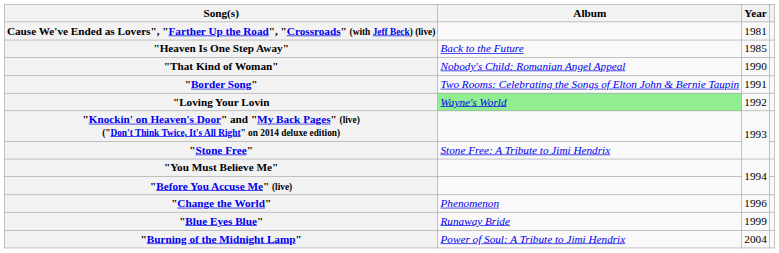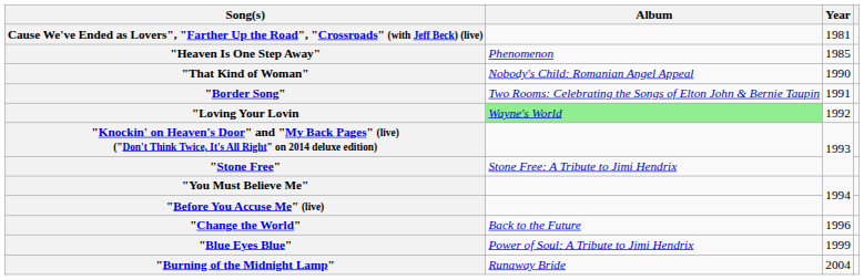"Heaven Is One Step Away" | Album: Back to the Future -> Phenomenon
"Change the World" | Album: Phenomenon -> Back to the Future
"Blue Eyes Blue" | Album: Runaway Bride -> Power of Soul: A Tribute to Jimi Hendrix
"Burning of the Midnight Lamp" | Album: Power of Soul: A Tribute to Jimi Hendrix -> Runaway Bride
